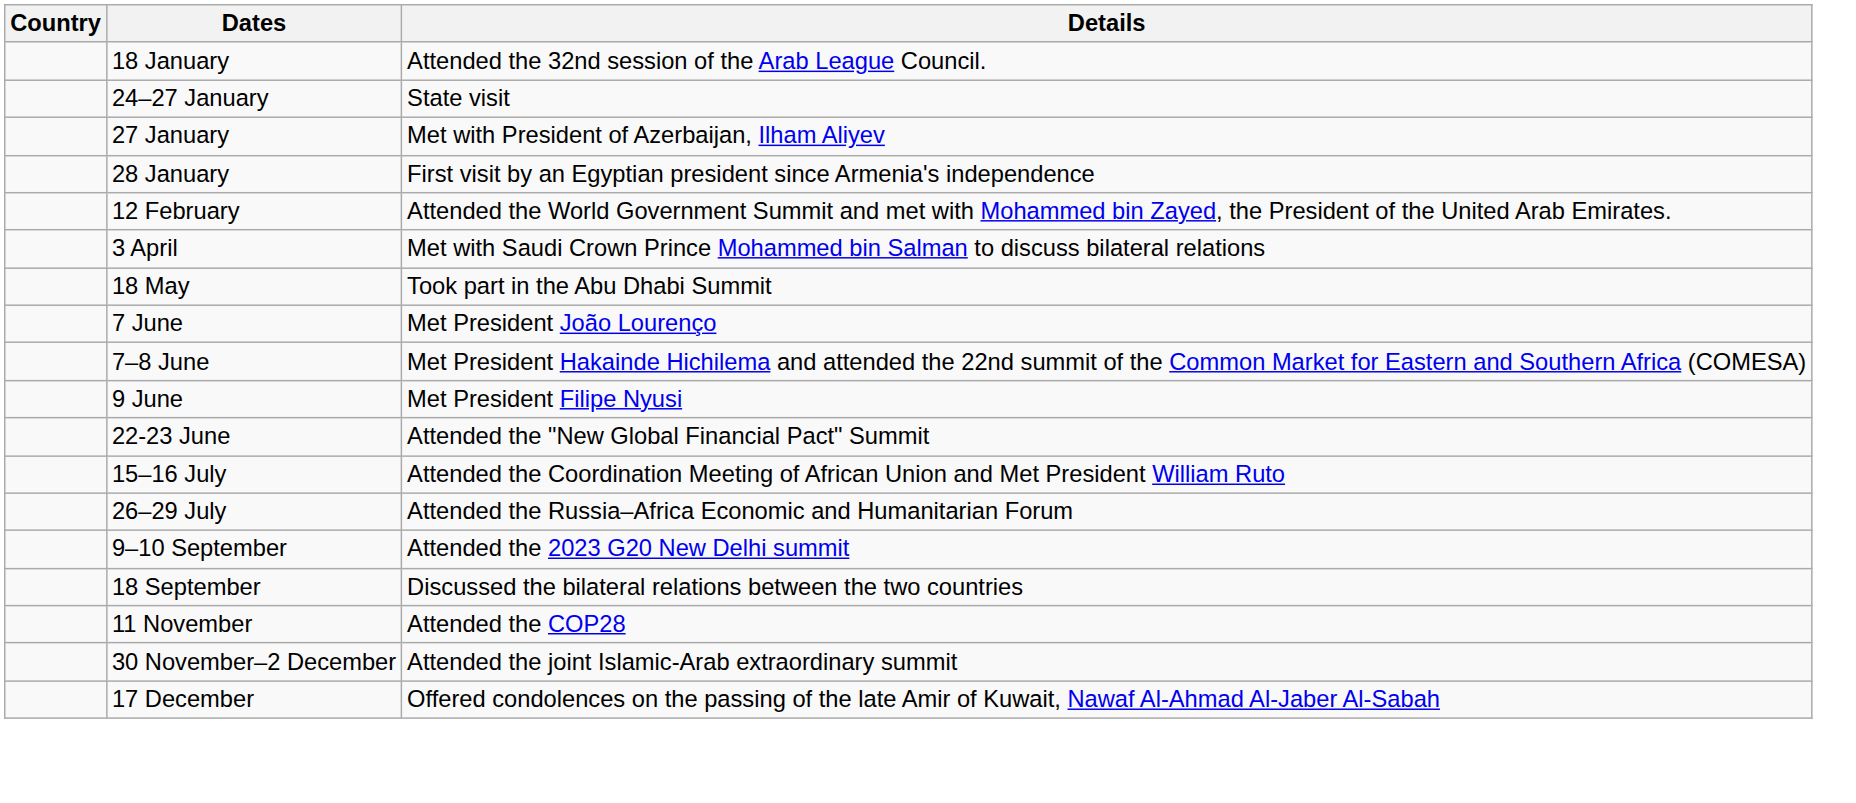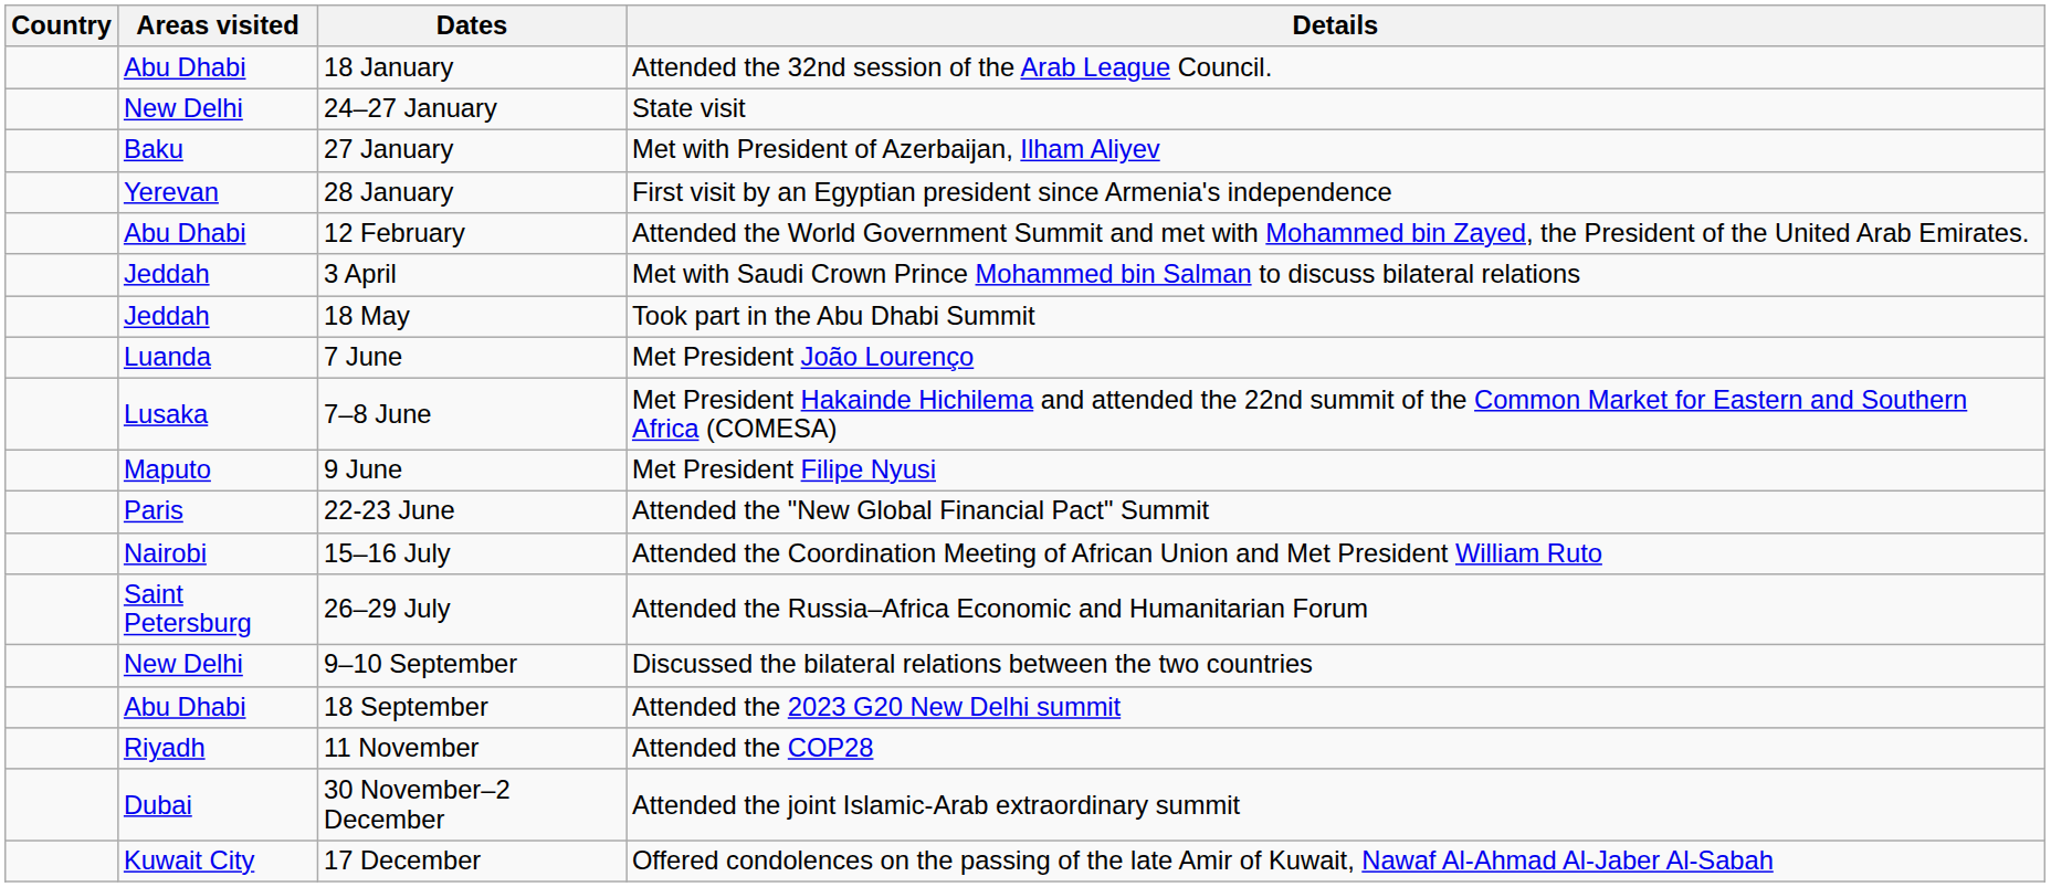+ column: Areas visited | Abu Dhabi | New Delhi | Baku | Yerevan | Abu Dhabi | Jeddah | Jeddah | Luanda | Lusaka | Maputo | Paris | Nairobi | Saint Petersburg | New Delhi | Abu Dhabi | Riyadh | Dubai | Kuwait City
9–10 September | Details: Attended the 2023 G20 New Delhi summit -> Discussed the bilateral relations between the two countries
18 September | Details: Discussed the bilateral relations between the two countries -> Attended the 2023 G20 New Delhi summit
